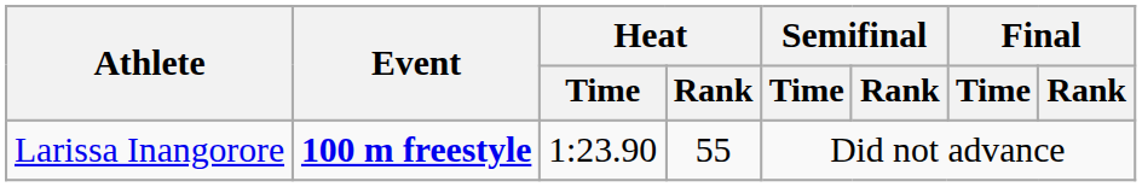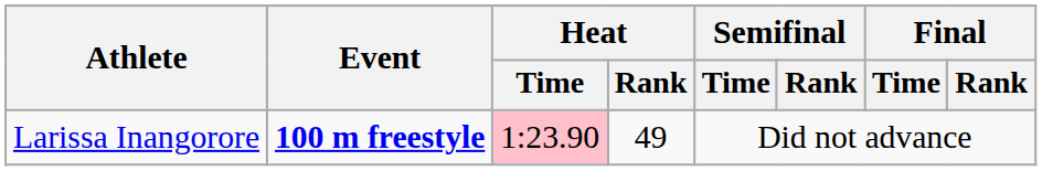Larissa Inangorore | Heat / Time: no background -> pink background
Larissa Inangorore | Heat / Rank: 55 -> 49
